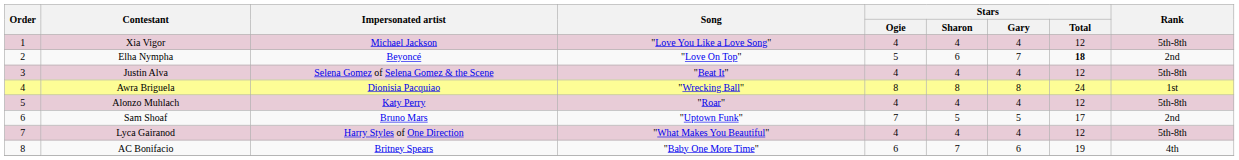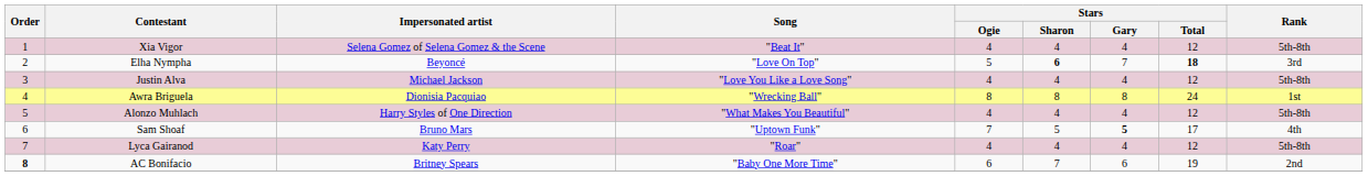Xia Vigor | Impersonated artist: Michael Jackson -> Selena Gomez of Selena Gomez & the Scene
Xia Vigor | Song: "Love You Like a Love Song" -> "Beat It"
Elha Nympha | Stars / Sharon: normal -> bold
Elha Nympha | Rank: 2nd -> 3rd
Justin Alva | Impersonated artist: Selena Gomez of Selena Gomez & the Scene -> Michael Jackson
Justin Alva | Song: "Beat It" -> "Love You Like a Love Song"
Alonzo Muhlach | Impersonated artist: Katy Perry -> Harry Styles of One Direction
Alonzo Muhlach | Song: "Roar" -> "What Makes You Beautiful"
Sam Shoaf | Stars / Gary: normal -> bold
Sam Shoaf | Rank: 2nd -> 4th
Lyca Gairanod | Impersonated artist: Harry Styles of One Direction -> Katy Perry
Lyca Gairanod | Song: "What Makes You Beautiful" -> "Roar"
AC Bonifacio | Order: normal -> bold
AC Bonifacio | Rank: 4th -> 2nd
